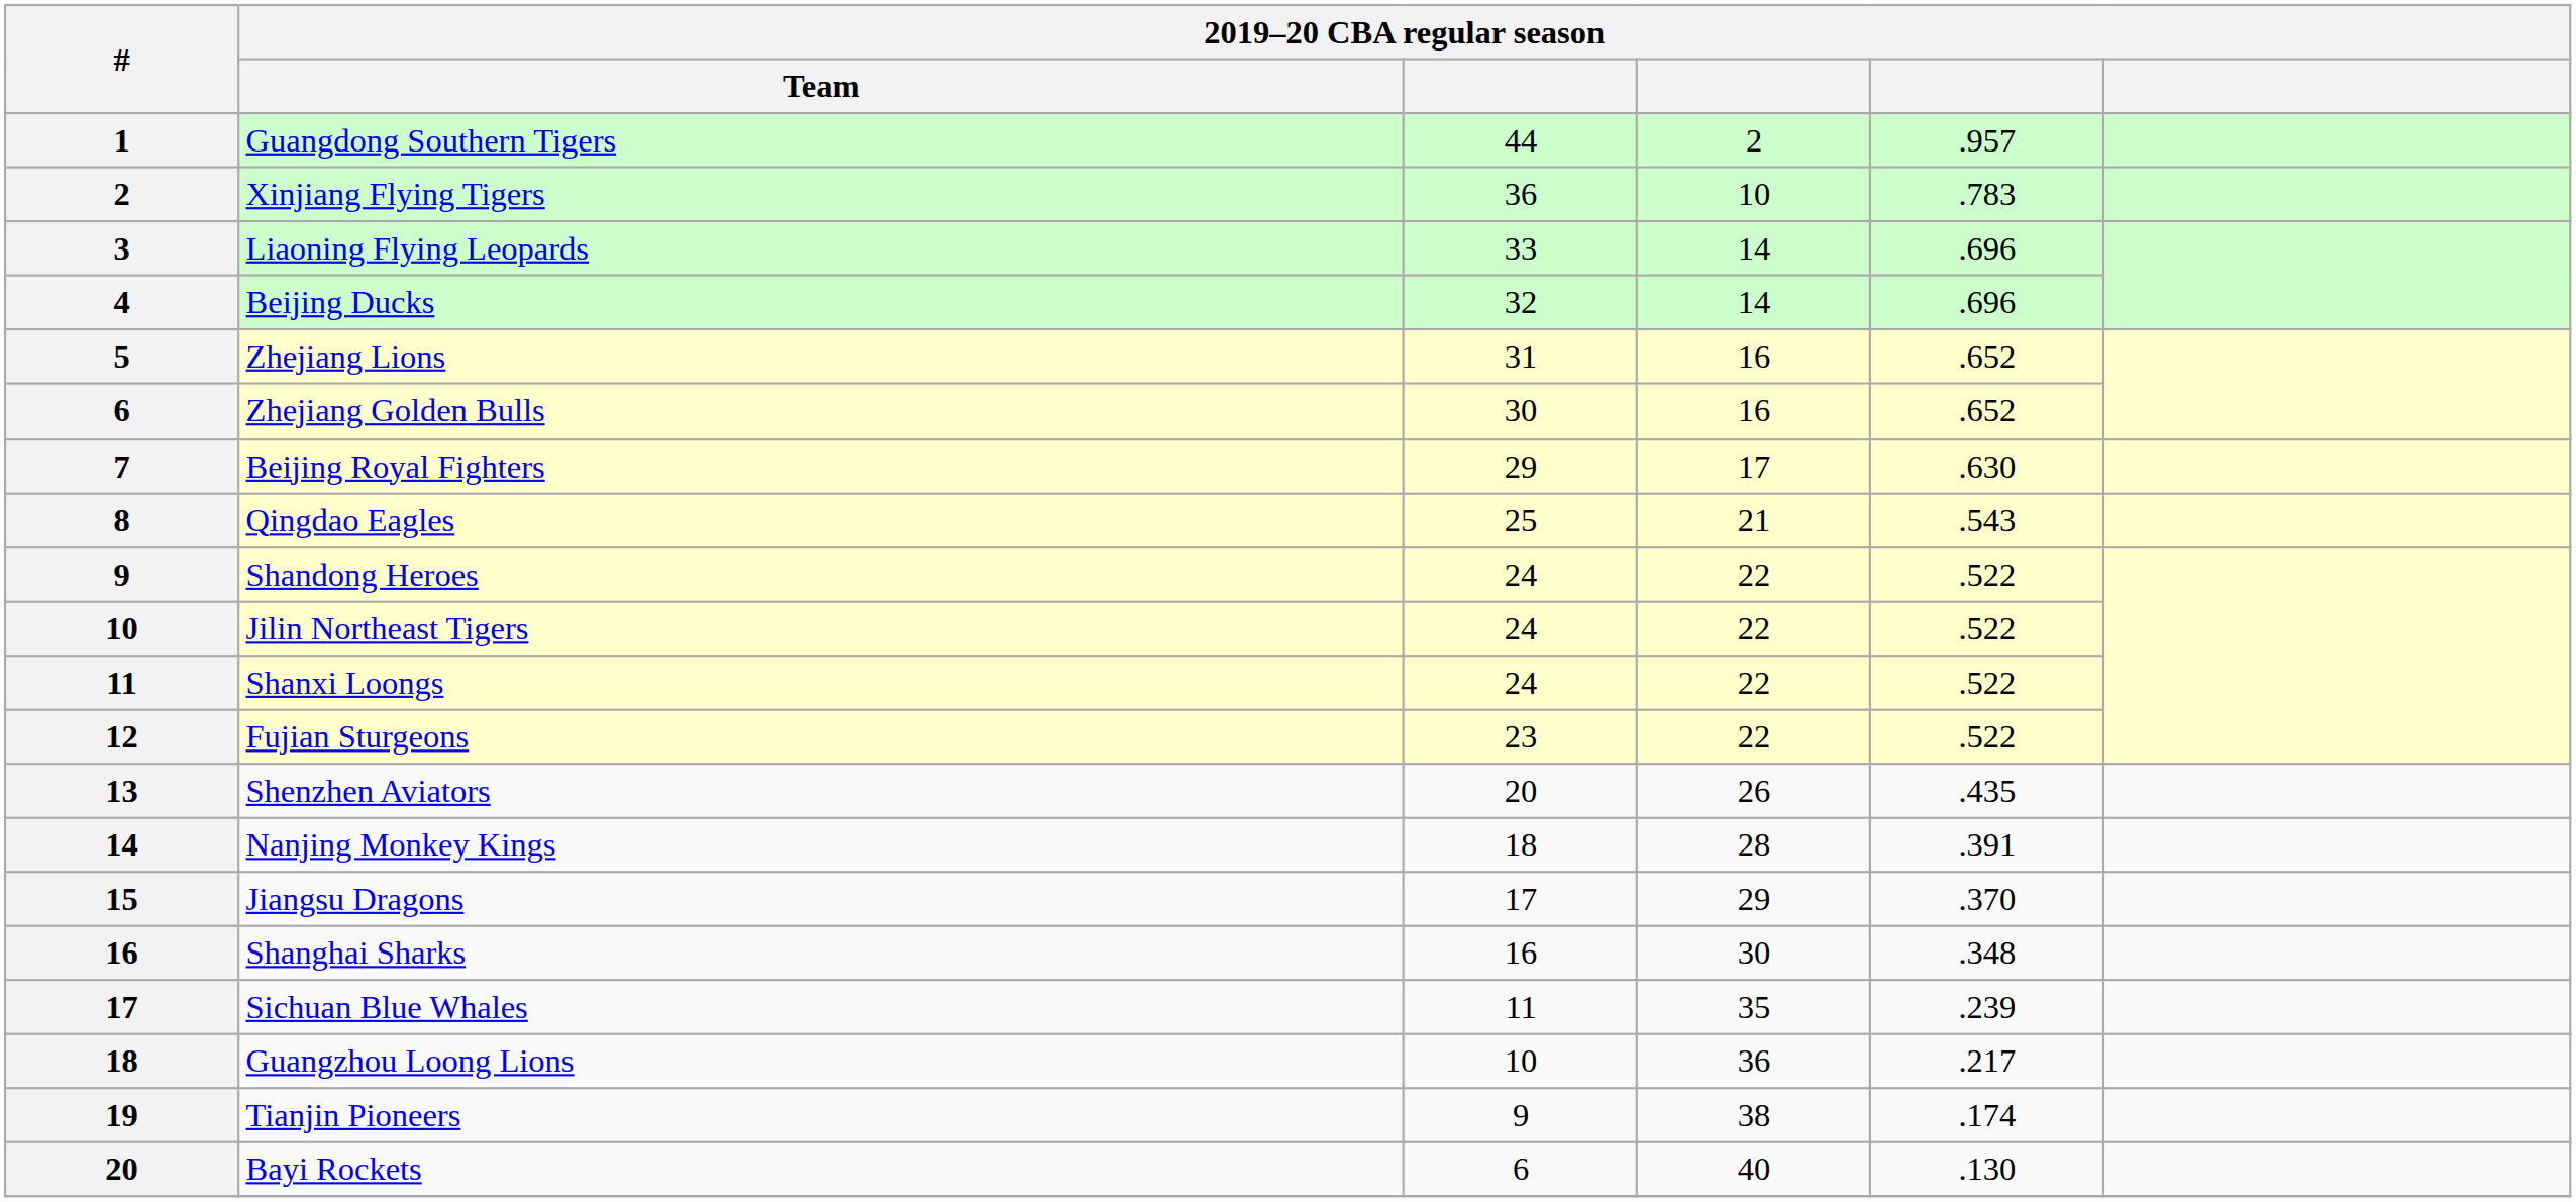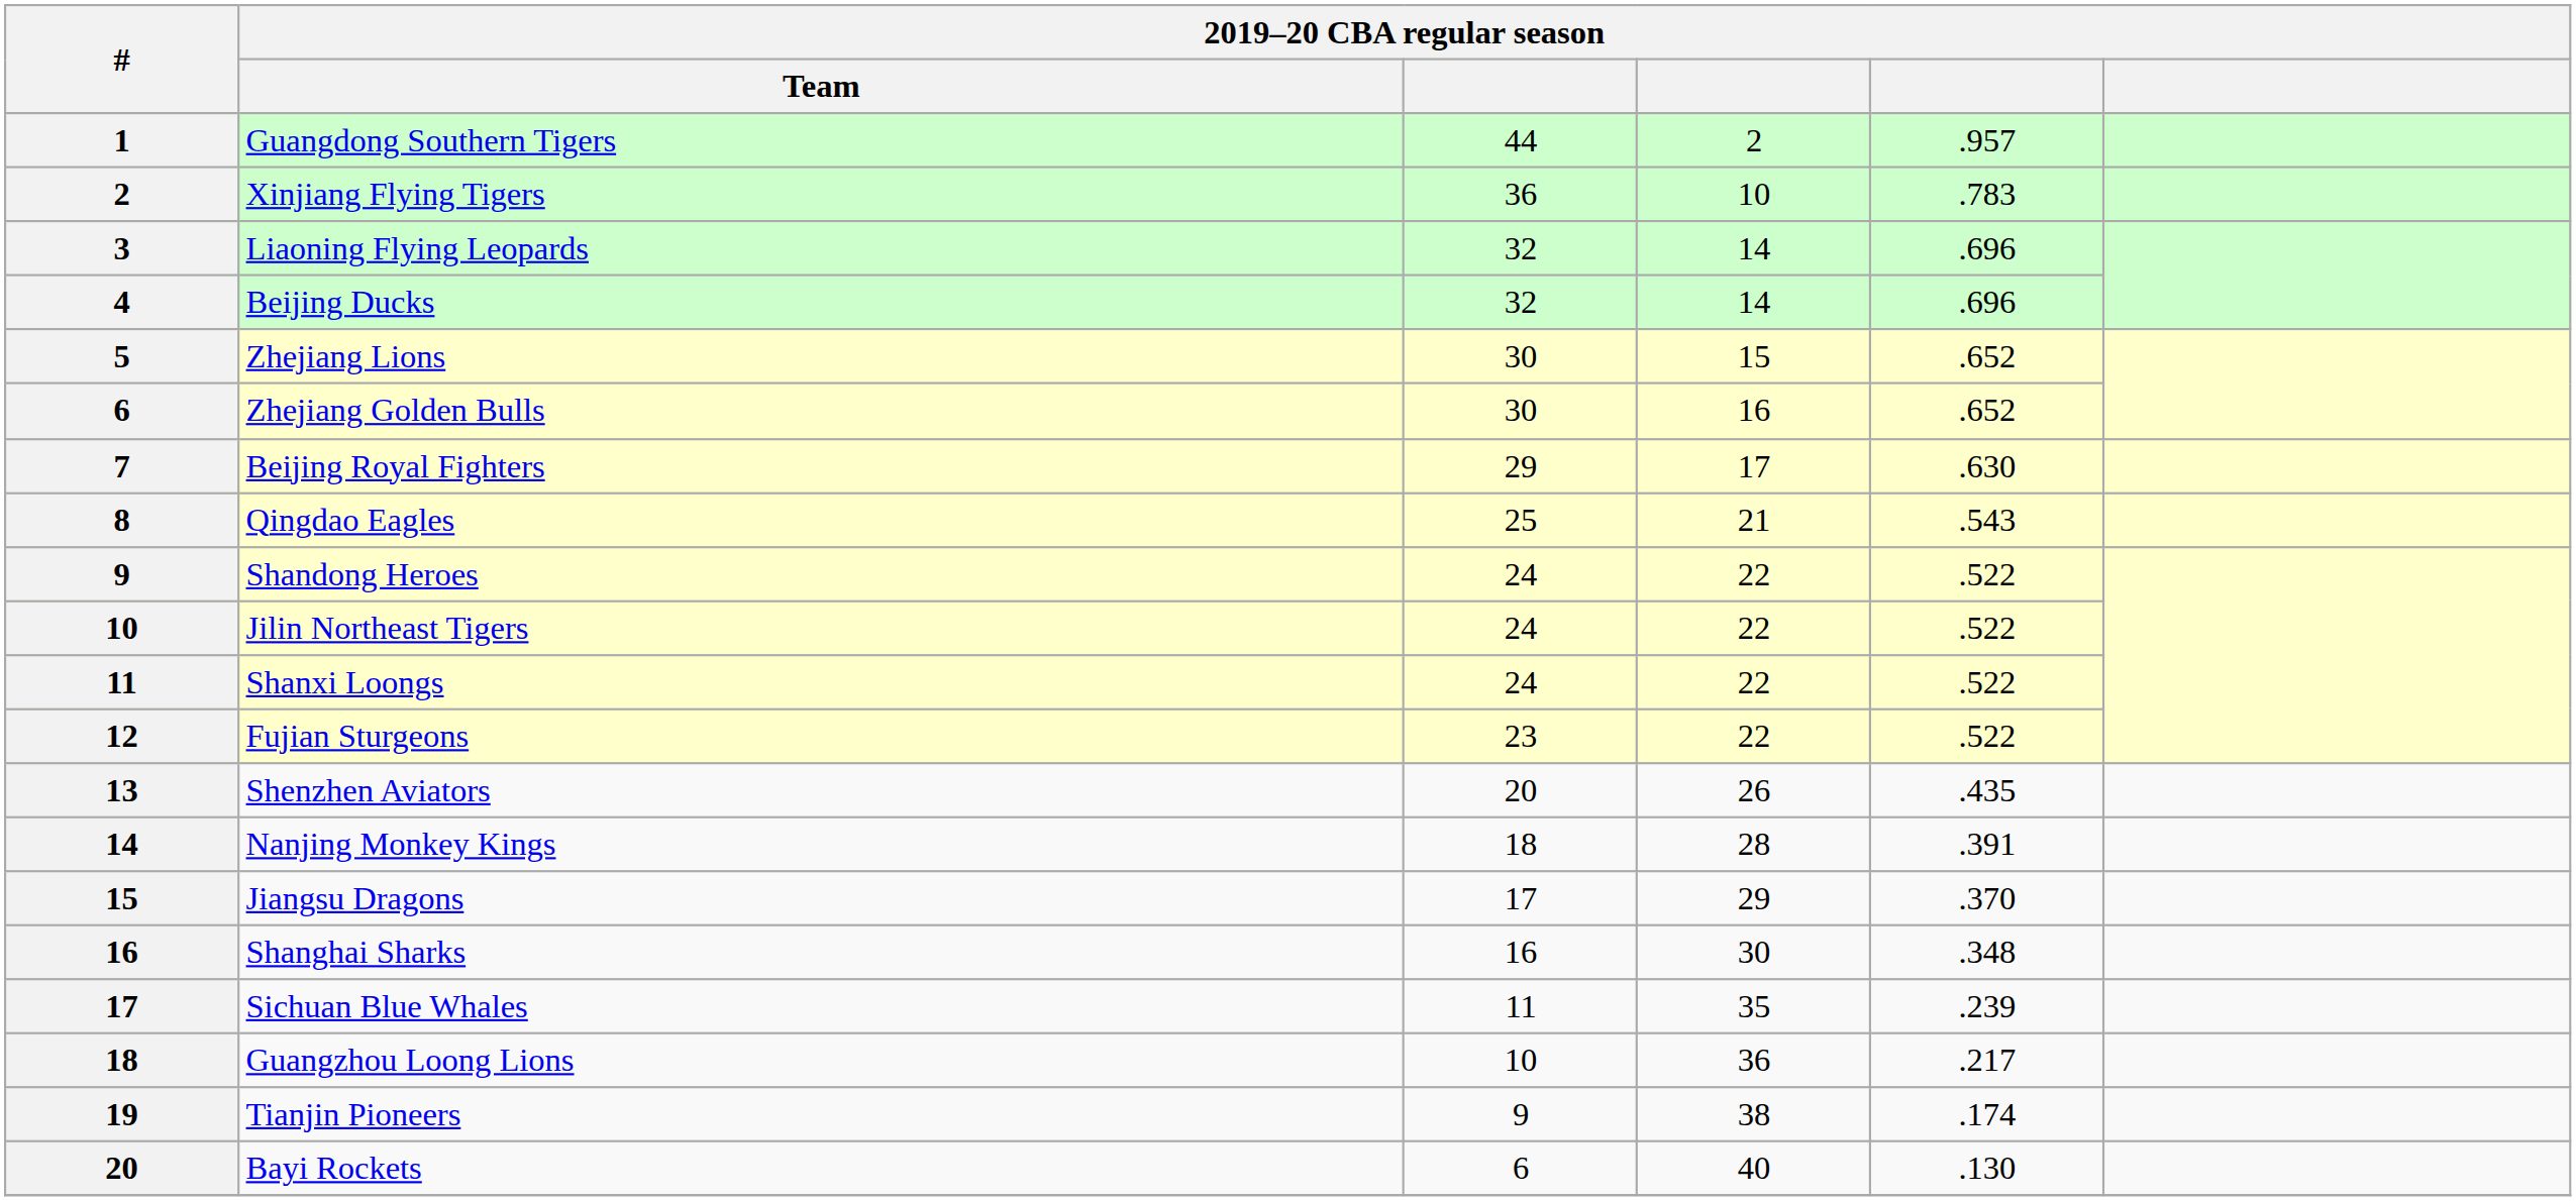Liaoning Flying Leopards | column 3: 33 -> 32
Zhejiang Lions | column 3: 31 -> 30
Zhejiang Lions | column 4: 16 -> 15
